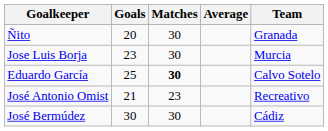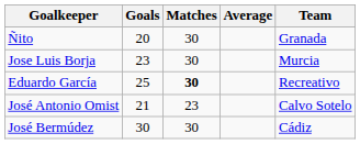Eduardo García | Team: Calvo Sotelo -> Recreativo
José Antonio Omist | Team: Recreativo -> Calvo Sotelo
